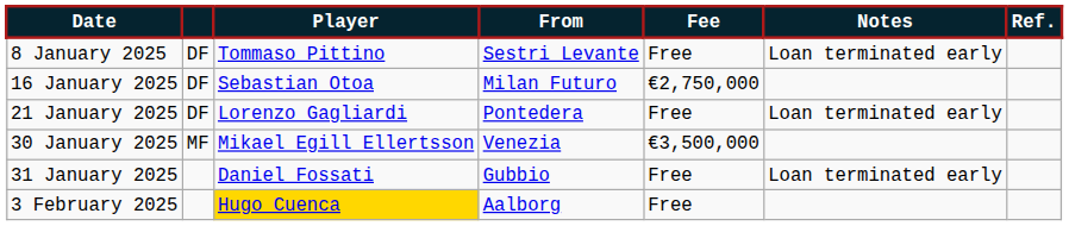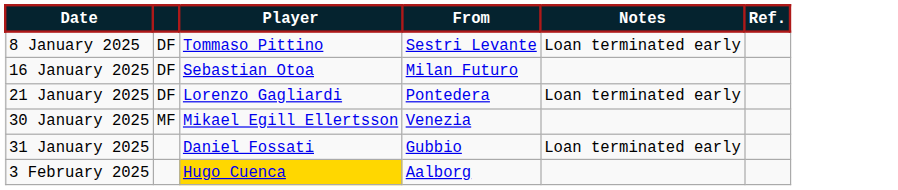- column: Fee | Free | €2,750,000 | Free | €3,500,000 | Free | Free
